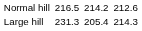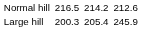Large hill | column 3: 231.3 -> 200.3
Large hill | column 7: 214.3 -> 245.9
